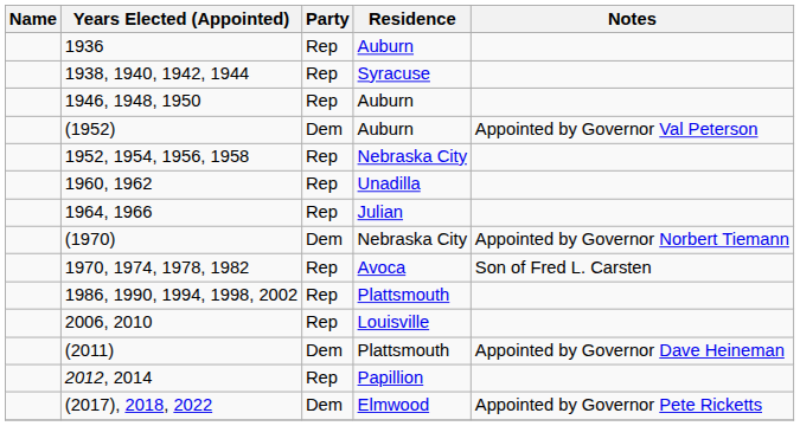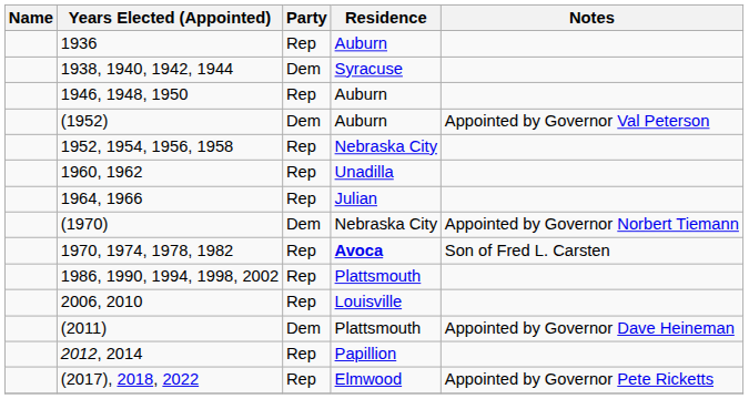1938, 1940, 1942, 1944 | Party: Rep -> Dem
1970, 1974, 1978, 1982 | Residence: normal -> bold
(2017), 2018, 2022 | Party: Dem -> Rep
